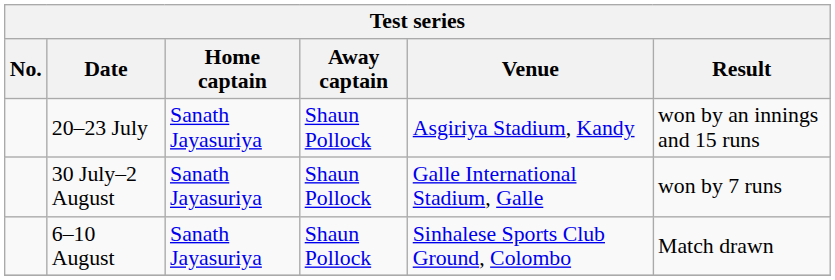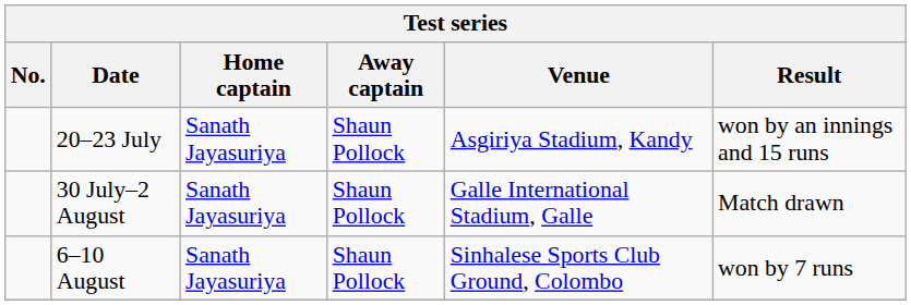30 July–2 August | Result: won by 7 runs -> Match drawn
6–10 August | Result: Match drawn -> won by 7 runs
